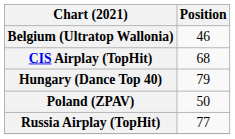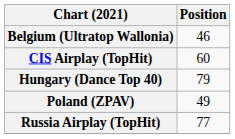CIS Airplay (TopHit) | Position: 68 -> 60
Poland (ZPAV) | Position: 50 -> 49
